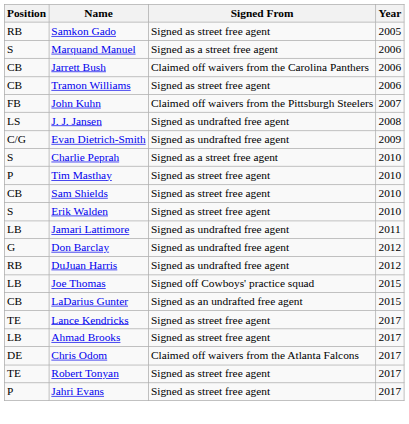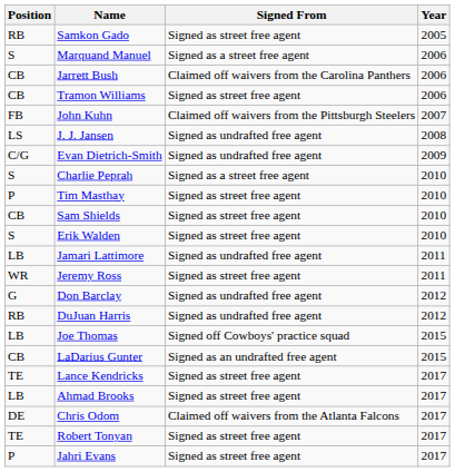+ row: WR | Jeremy Ross | Signed as street free agent | 2011
